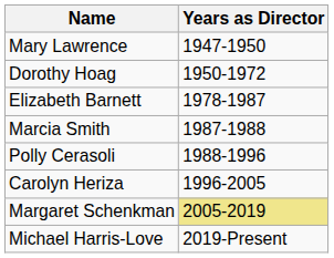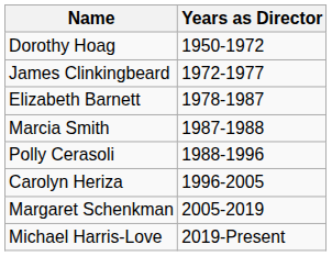- row: Mary Lawrence | 1947-1950
+ row: James Clinkingbeard | 1972-1977
Margaret Schenkman | Years as Director: khaki background -> no background
